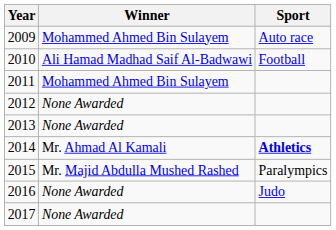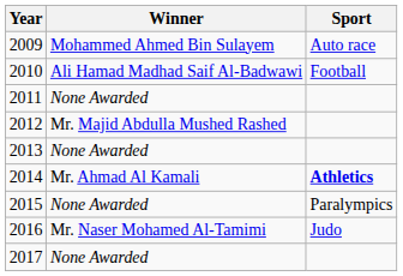2011 | Winner: Mohammed Ahmed Bin Sulayem -> None Awarded
2012 | Winner: None Awarded -> Mr. Majid Abdulla Mushed Rashed
2015 | Winner: Mr. Majid Abdulla Mushed Rashed -> None Awarded
2016 | Winner: None Awarded -> Mr. Naser Mohamed Al-Tamimi
